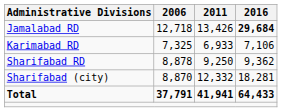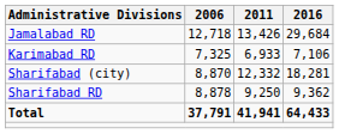Jamalabad RD | 2016: bold -> normal
rows swapped: Sharifabad RD <-> Sharifabad (city)
